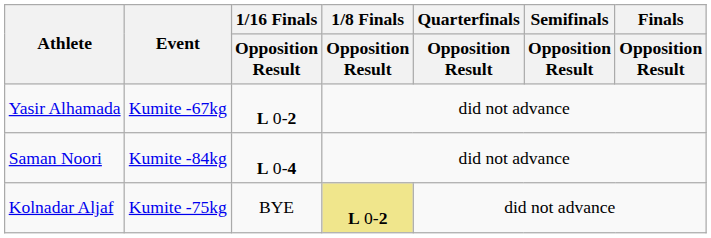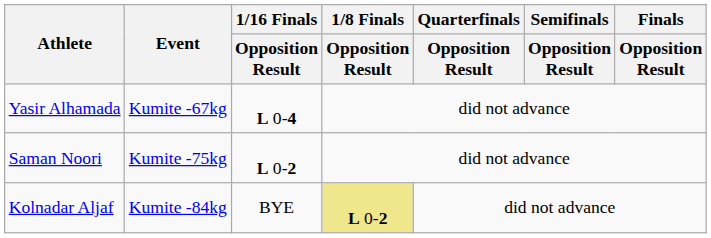Yasir Alhamada | 1/16 Finals / Opposition Result: L 0-2 -> L 0-4
Saman Noori | Event: Kumite -84kg -> Kumite -75kg
Saman Noori | 1/16 Finals / Opposition Result: L 0-4 -> L 0-2
Kolnadar Aljaf | Event: Kumite -75kg -> Kumite -84kg
